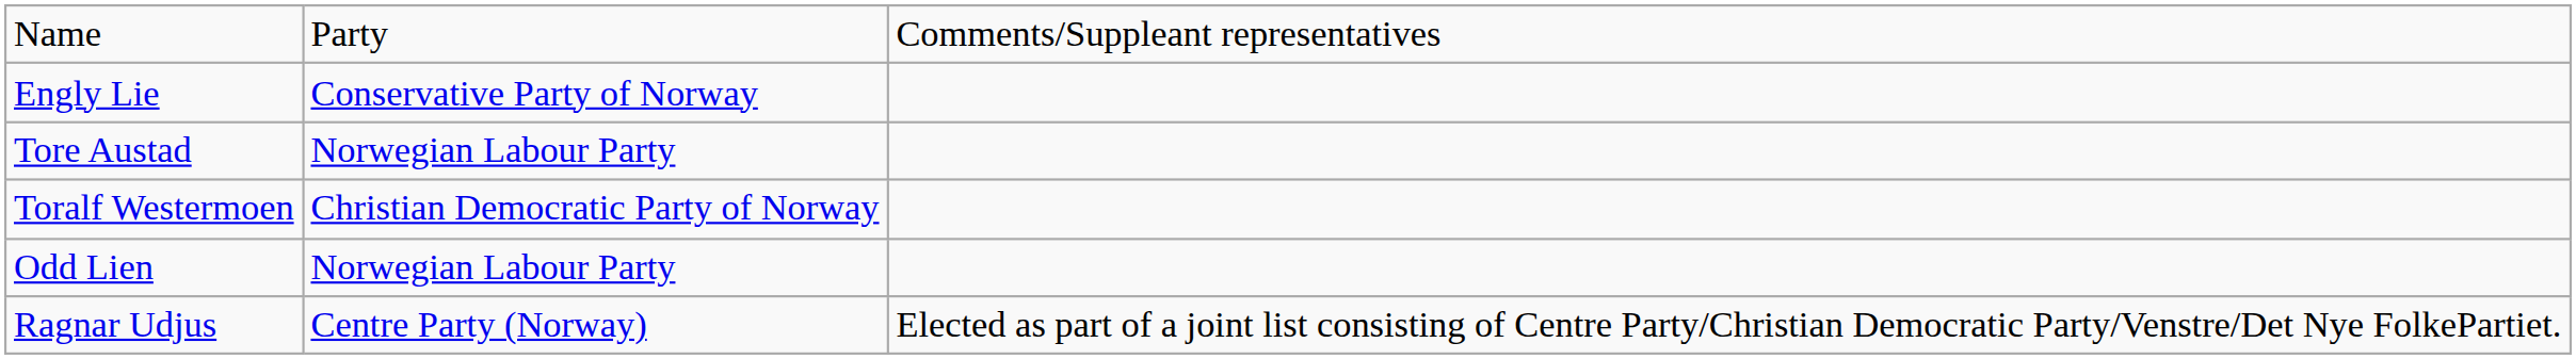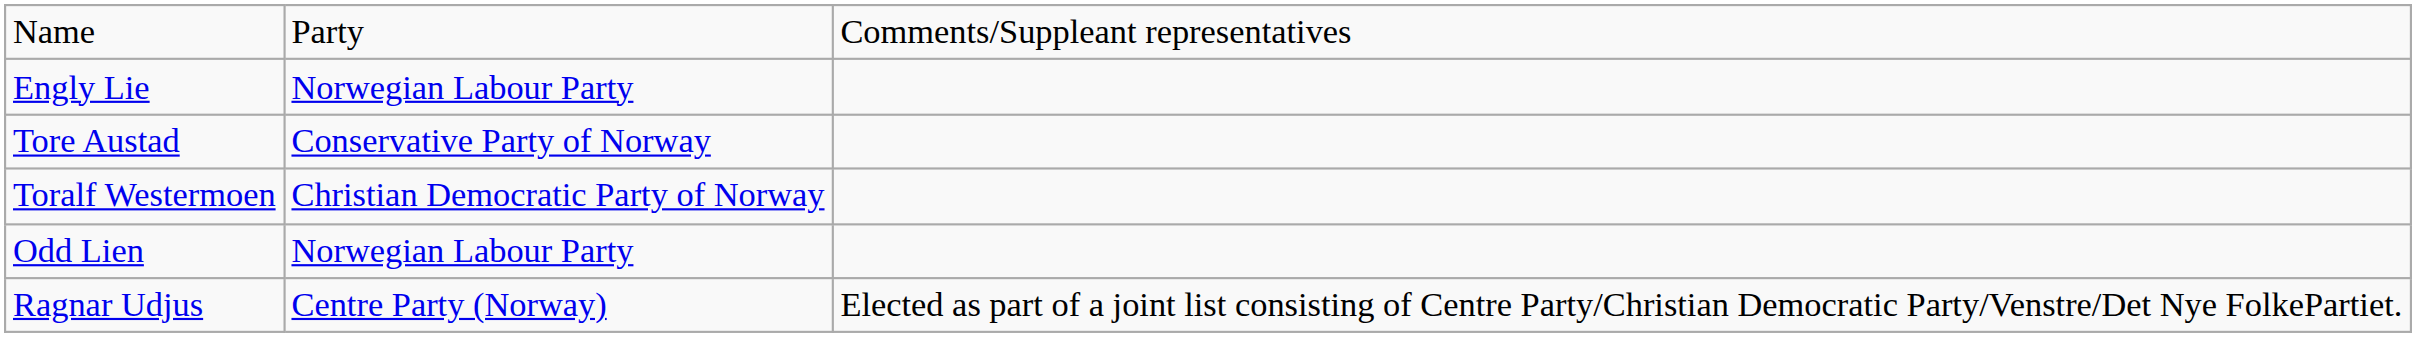Engly Lie | column 2: Conservative Party of Norway -> Norwegian Labour Party
Tore Austad | column 2: Norwegian Labour Party -> Conservative Party of Norway
